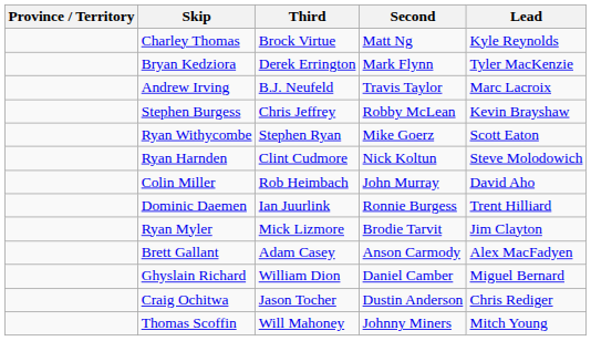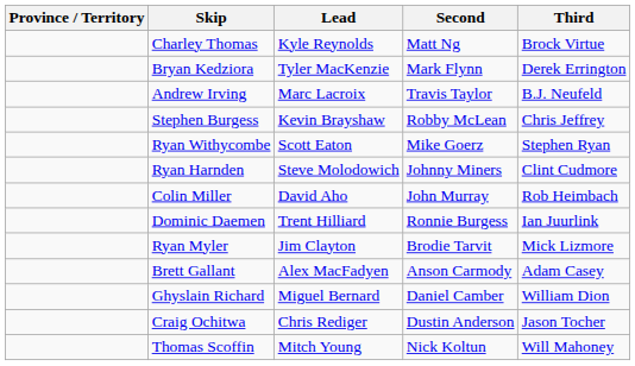columns swapped: Third <-> Lead
Ryan Harnden | Second: Nick Koltun -> Johnny Miners
Thomas Scoffin | Second: Johnny Miners -> Nick Koltun
